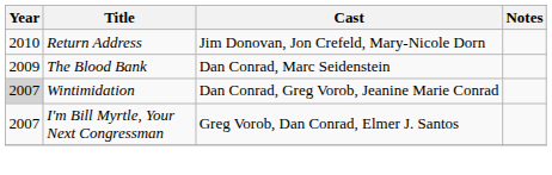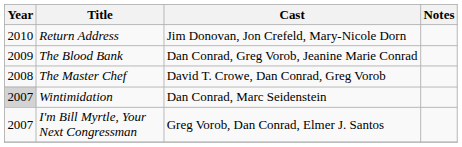The Blood Bank | Cast: Dan Conrad, Marc Seidenstein -> Dan Conrad, Greg Vorob, Jeanine Marie Conrad
+ row: 2008 | The Master Chef | David T. Crowe, Dan Conrad, Greg Vorob
Wintimidation | Cast: Dan Conrad, Greg Vorob, Jeanine Marie Conrad -> Dan Conrad, Marc Seidenstein
